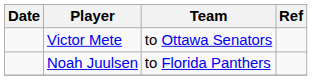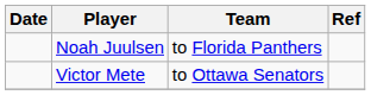rows swapped: Noah Juulsen <-> Victor Mete
